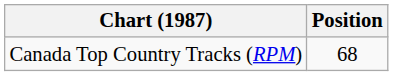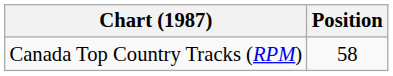Canada Top Country Tracks (RPM) | Position: 68 -> 58
